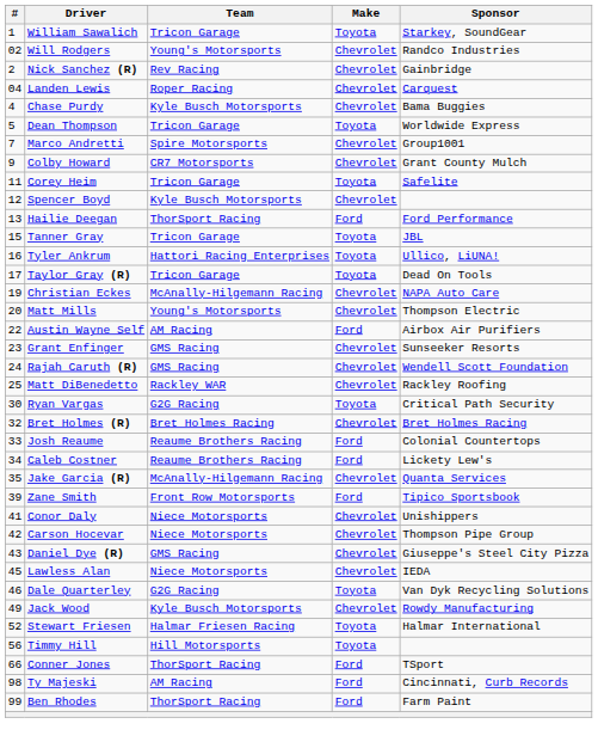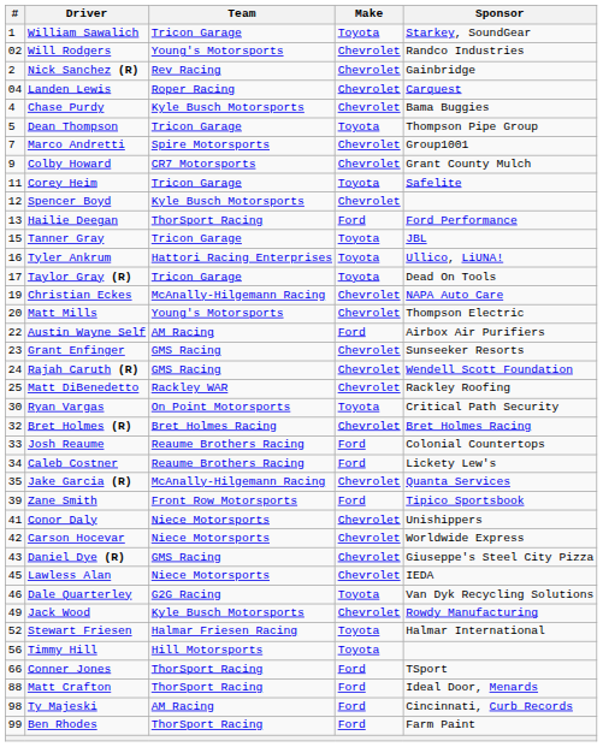Dean Thompson | Sponsor: Worldwide Express -> Thompson Pipe Group
Ryan Vargas | Team: G2G Racing -> On Point Motorsports
Carson Hocevar | Sponsor: Thompson Pipe Group -> Worldwide Express
+ row: 88 | Matt Crafton | ThorSport Racing | Ford | Ideal Door, Menards
